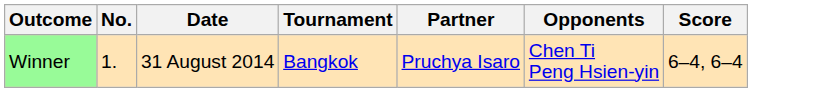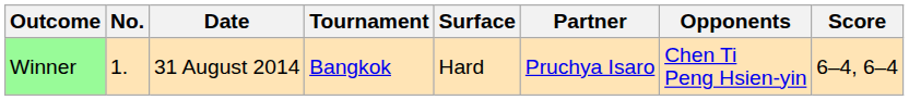+ column: Surface | Hard
